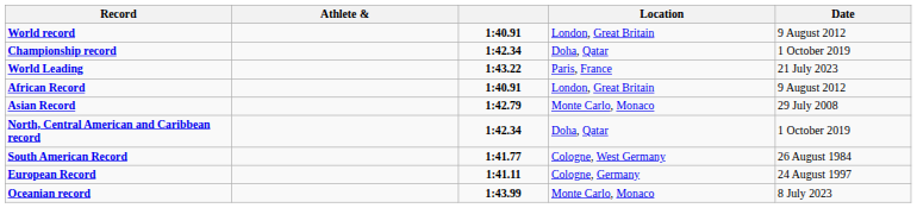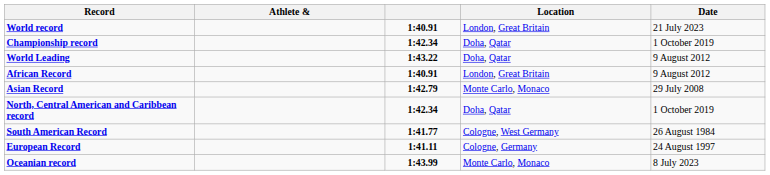World record | Date: 9 August 2012 -> 21 July 2023
World Leading | Location: Paris, France -> Doha, Qatar
World Leading | Date: 21 July 2023 -> 9 August 2012
